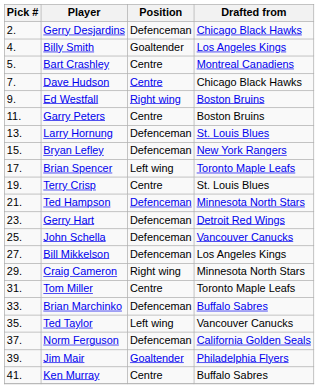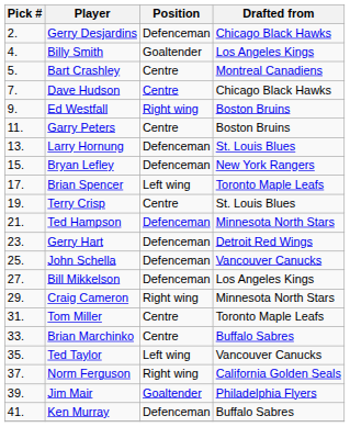Brian Marchinko | Position: Defenceman -> Centre
Norm Ferguson | Position: Defenceman -> Right wing
Ken Murray | Position: Centre -> Defenceman
